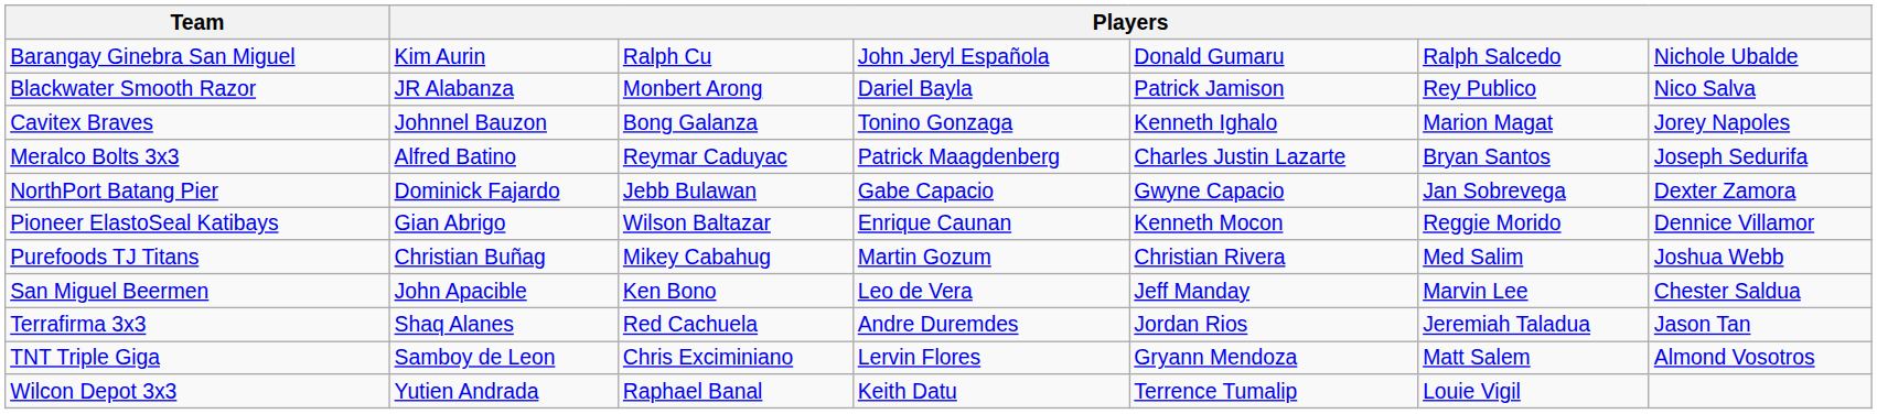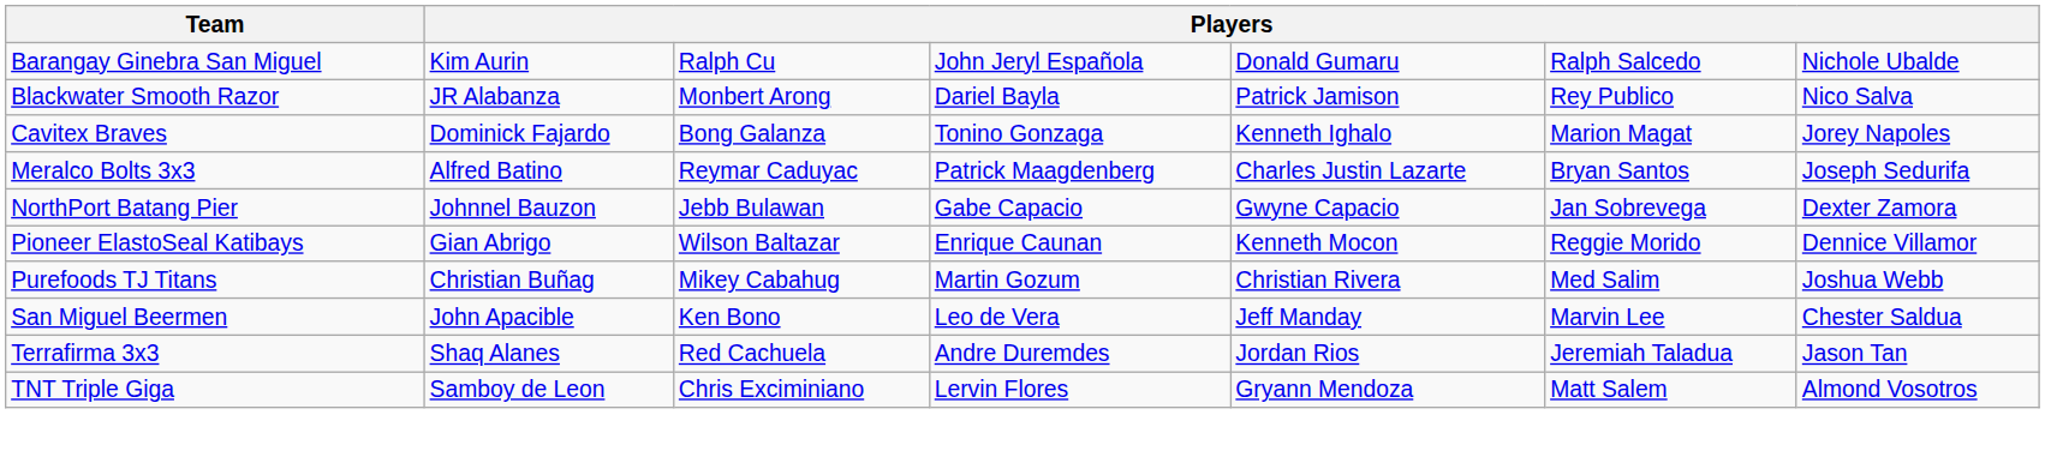Cavitex Braves | column 2: Johnnel Bauzon -> Dominick Fajardo
NorthPort Batang Pier | column 2: Dominick Fajardo -> Johnnel Bauzon
- row: Wilcon Depot 3x3 | Yutien Andrada | Raphael Banal | Keith Datu | Terrence Tumalip | Louie Vigil
